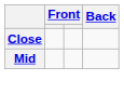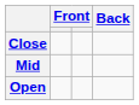+ row: Open
